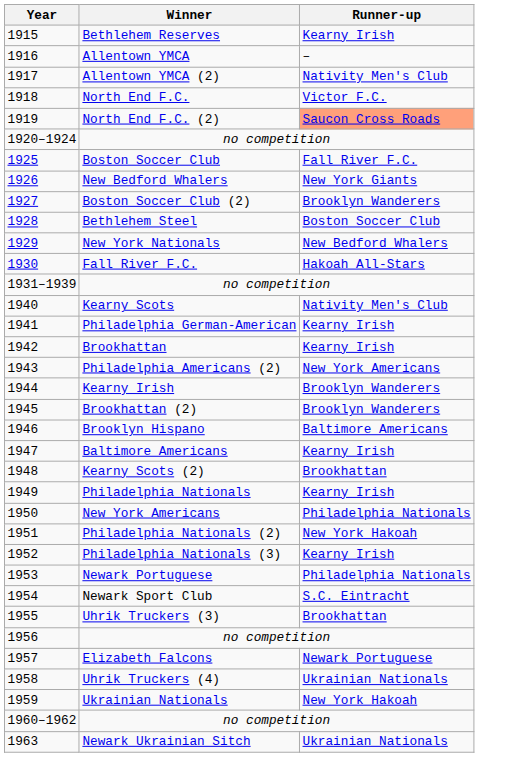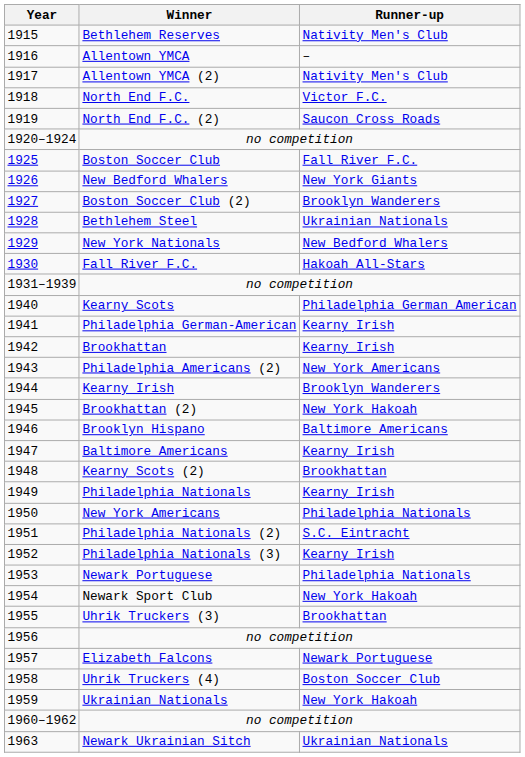Bethlehem Reserves | Runner-up: Kearny Irish -> Nativity Men's Club
North End F.C. (2) | Runner-up: lightsalmon background -> no background
Bethlehem Steel | Runner-up: Boston Soccer Club -> Ukrainian Nationals
Kearny Scots | Runner-up: Nativity Men's Club -> Philadelphia German American
Brookhattan (2) | Runner-up: Brooklyn Wanderers -> New York Hakoah
Philadelphia Nationals (2) | Runner-up: New York Hakoah -> S.C. Eintracht
Newark Sport Club | Runner-up: S.C. Eintracht -> New York Hakoah
Uhrik Truckers (4) | Runner-up: Ukrainian Nationals -> Boston Soccer Club
